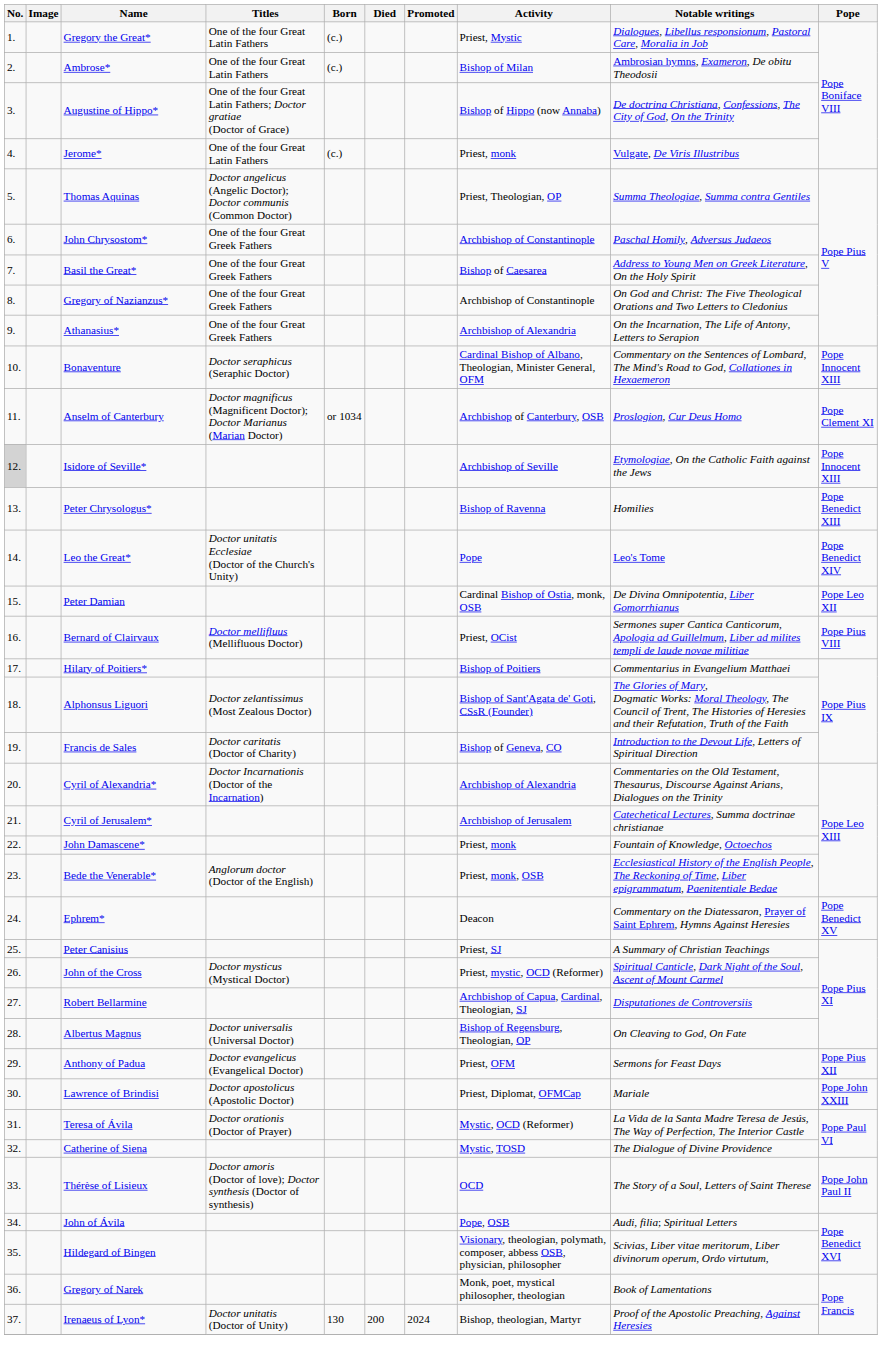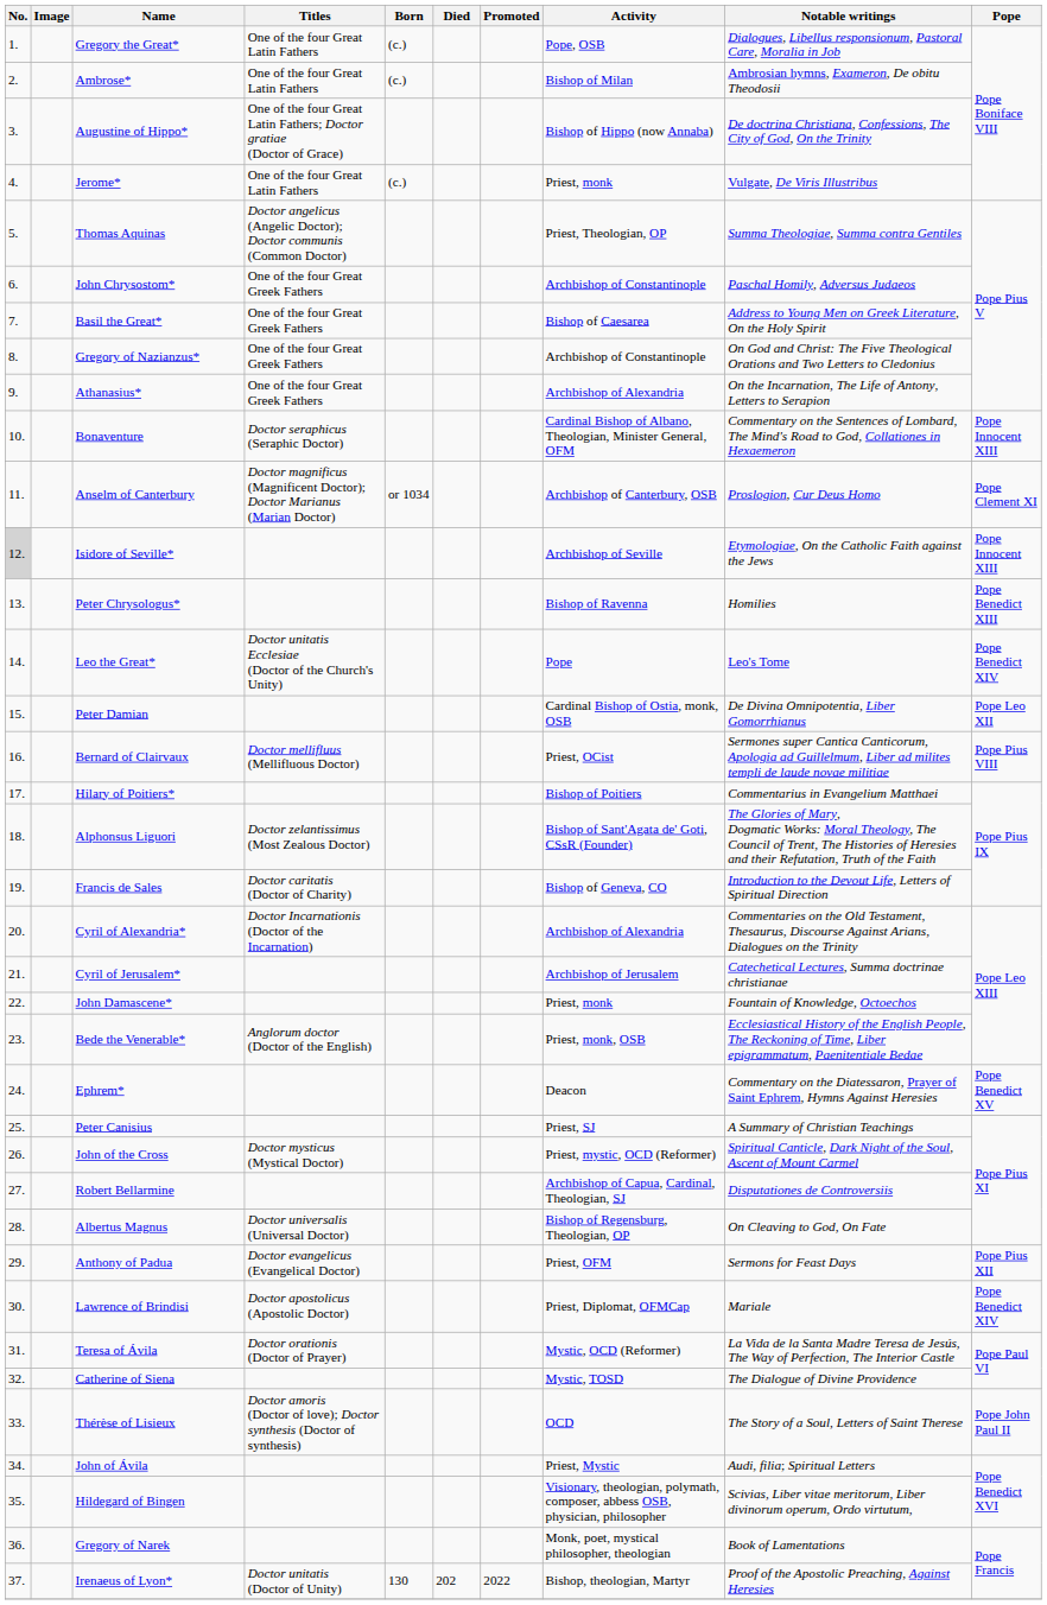Gregory the Great* | Activity: Priest, Mystic -> Pope, OSB
Lawrence of Brindisi | Pope: Pope John XXIII -> Pope Benedict XIV
John of Ávila | Activity: Pope, OSB -> Priest, Mystic
Irenaeus of Lyon* | Died: 200 -> 202
Irenaeus of Lyon* | Promoted: 2024 -> 2022
